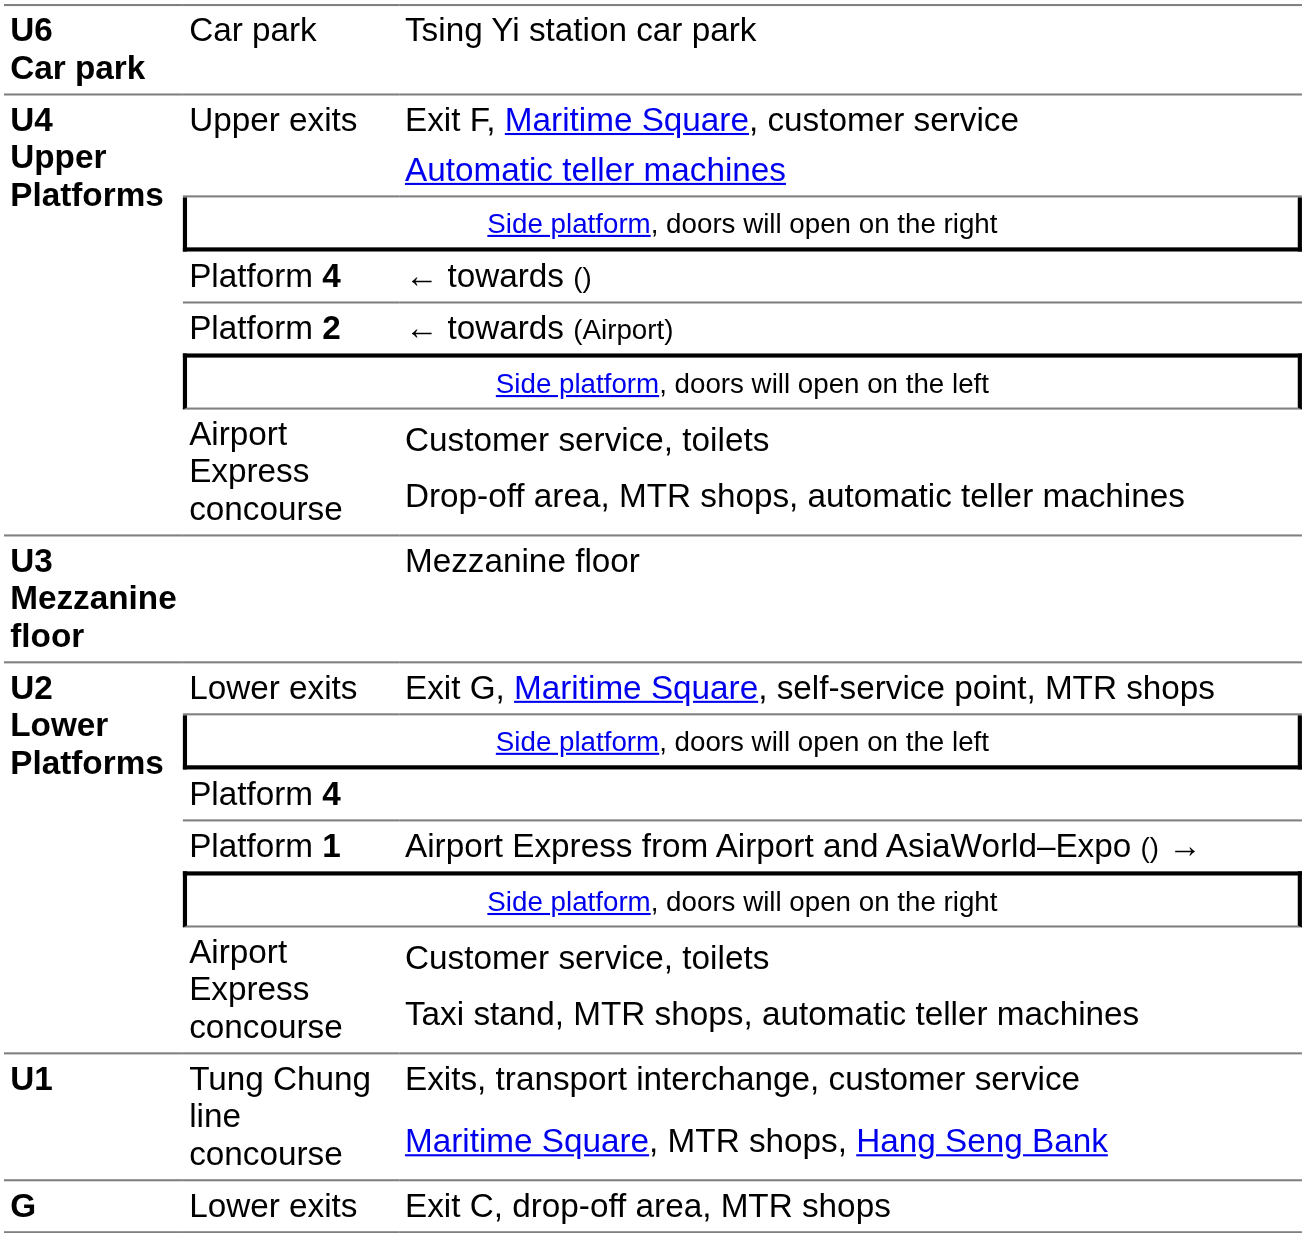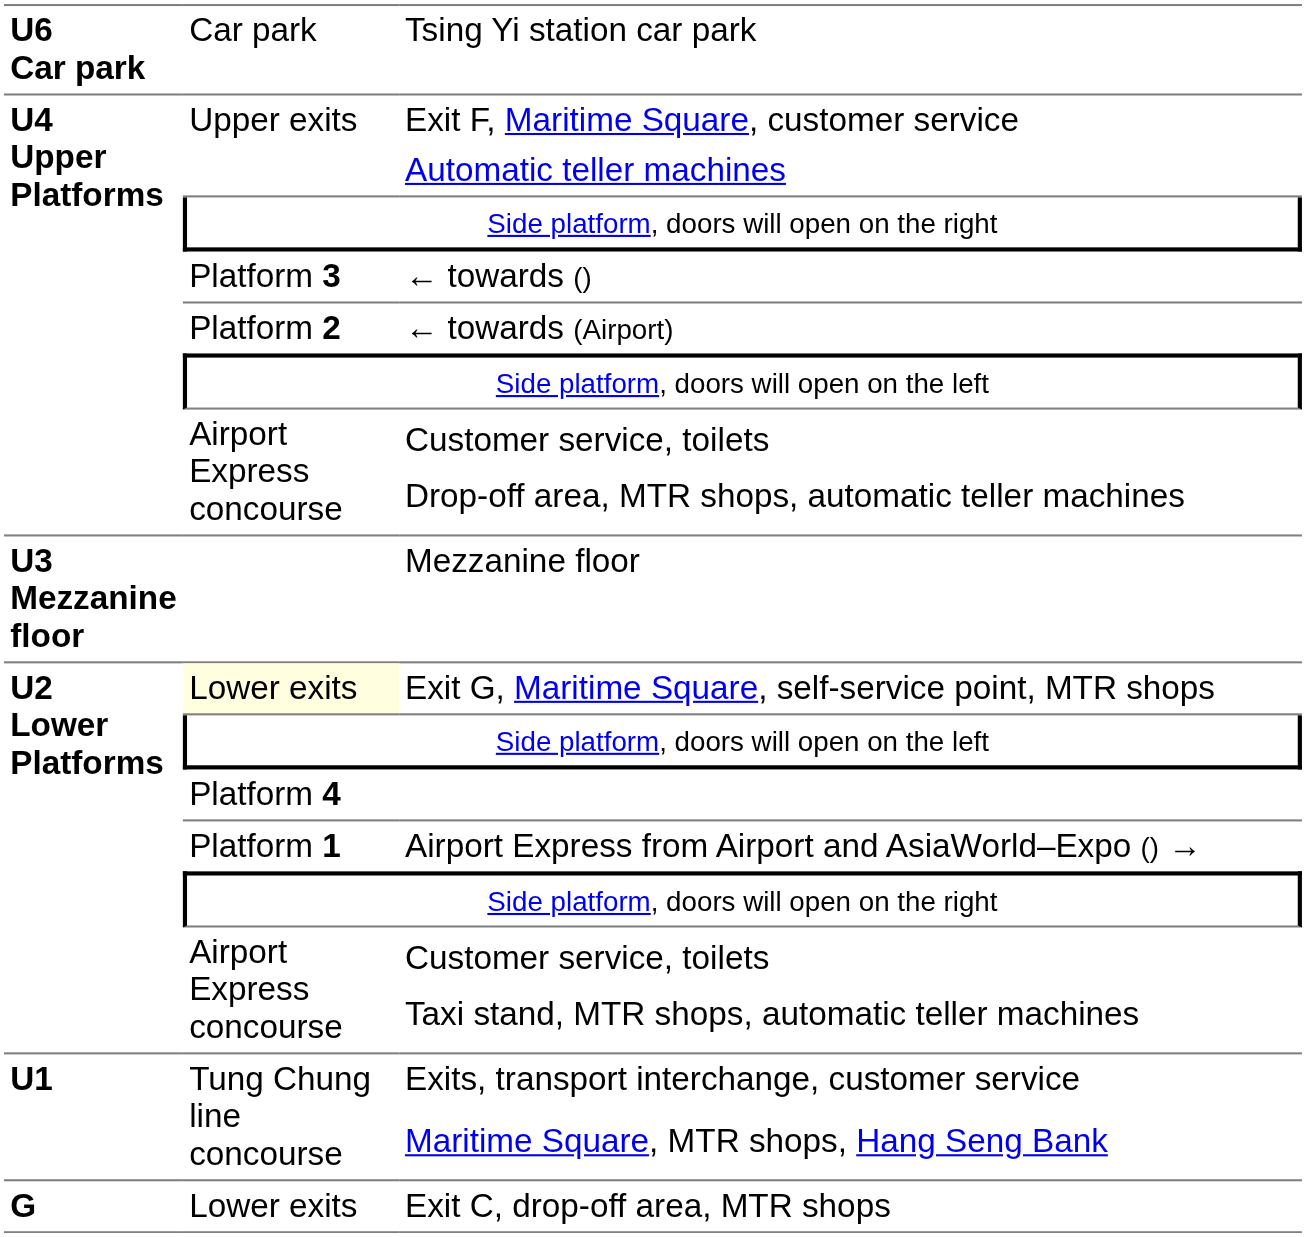← towards () | column 2: Platform 4 -> Platform 3
Exit G, Maritime Square, self-service point, MTR shops | column 2: no background -> lightyellow background
